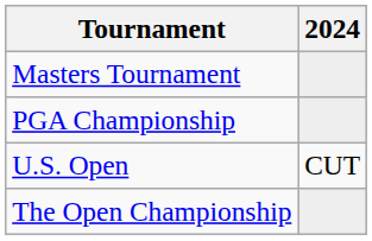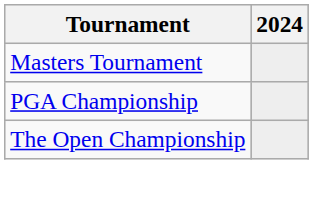- row: U.S. Open | CUT
